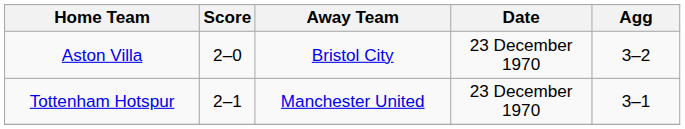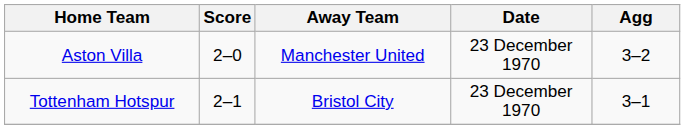Aston Villa | Away Team: Bristol City -> Manchester United
Tottenham Hotspur | Away Team: Manchester United -> Bristol City
